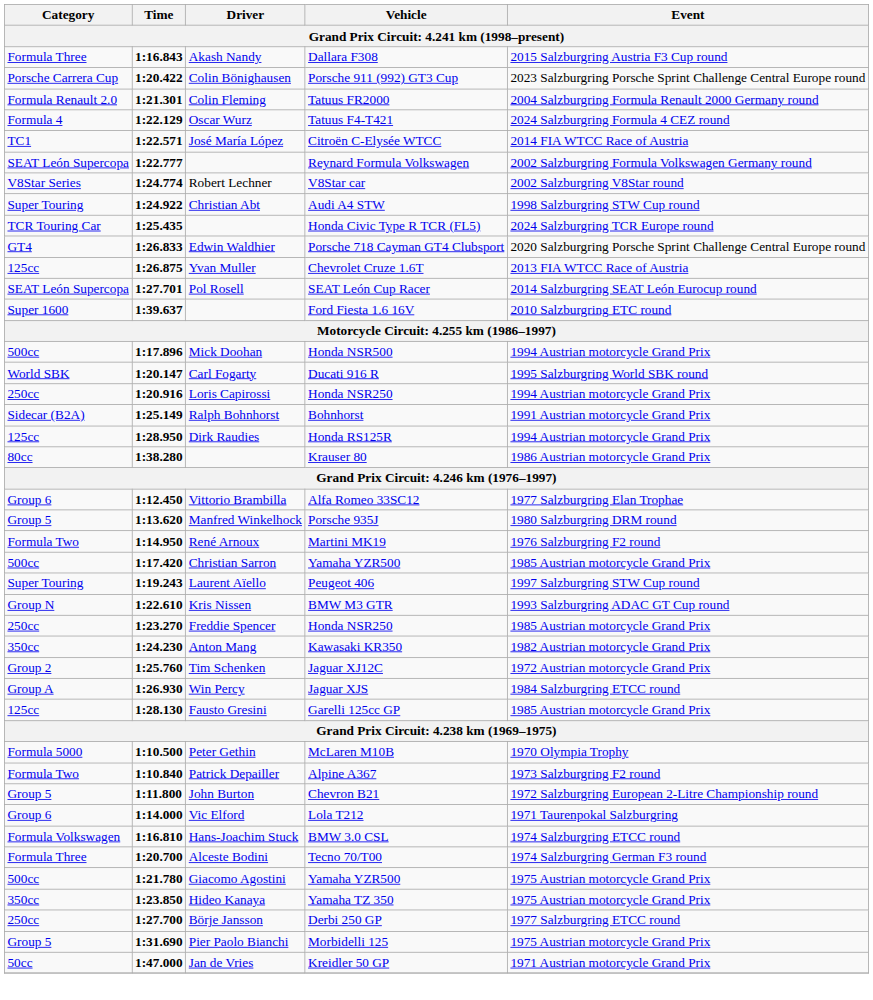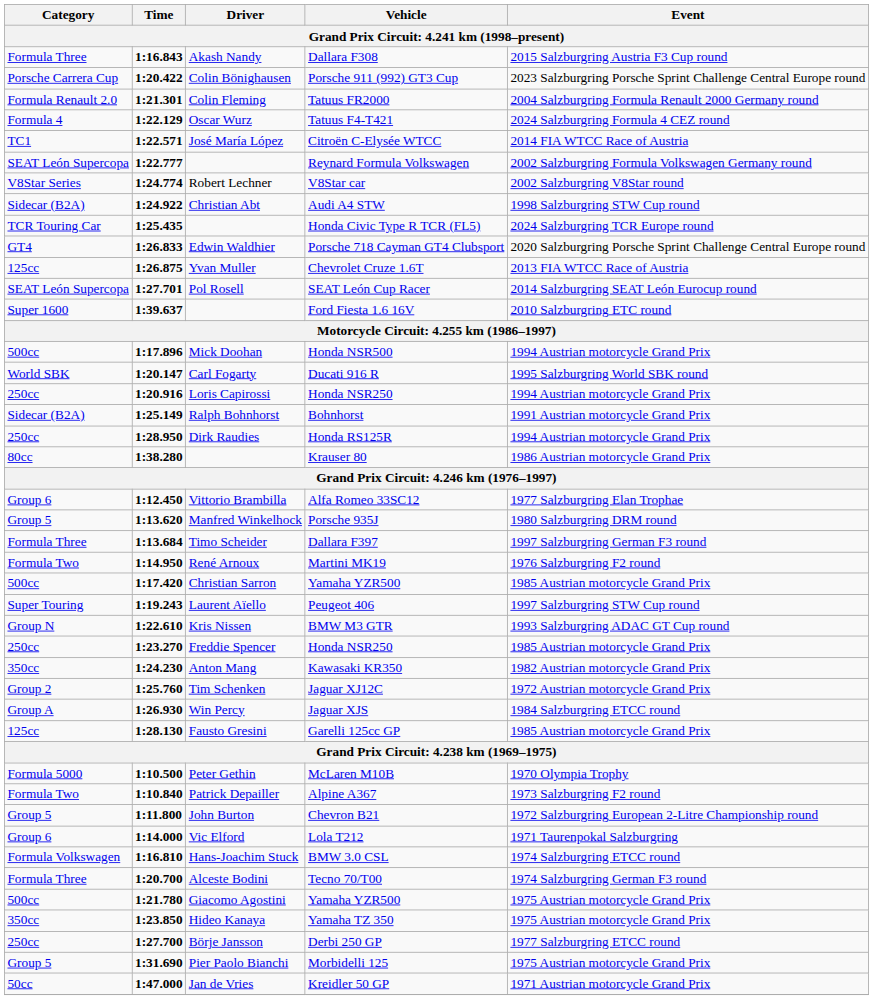Audi A4 STW | Category: Super Touring -> Sidecar (B2A)
Honda RS125R | Category: 125cc -> 250cc
+ row: Formula Three | 1:13.684 | Timo Scheider | Dallara F397 | 1997 Salzburgring German F3 round
